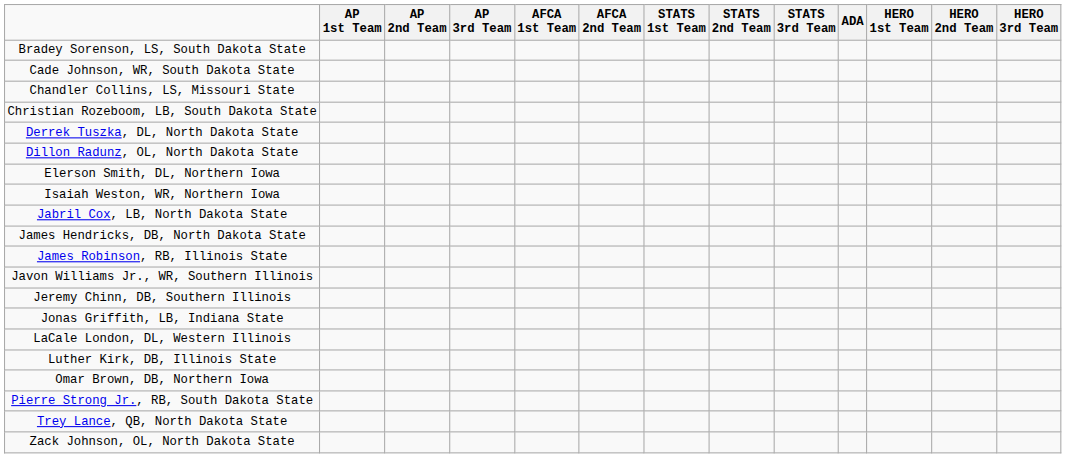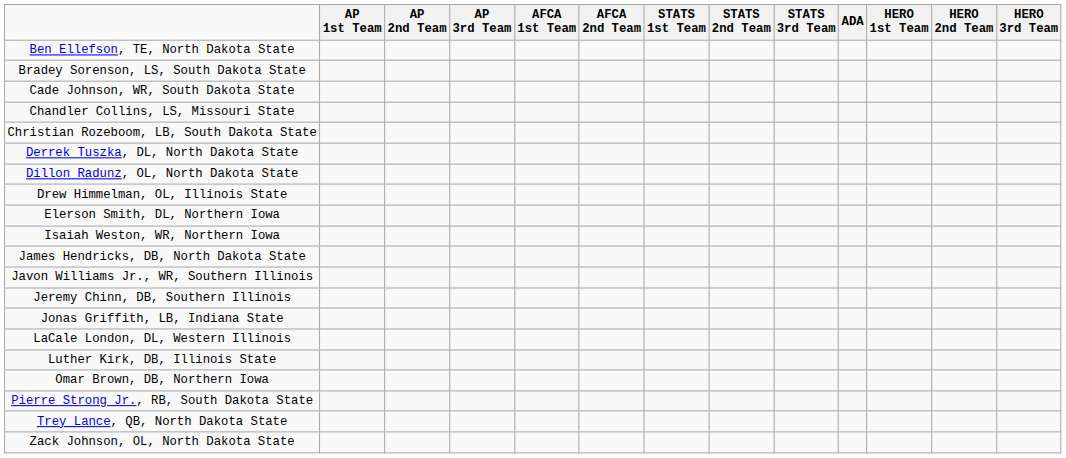+ row: Ben Ellefson, TE, North Dakota State
+ row: Drew Himmelman, OL, Illinois State
- row: Jabril Cox, LB, North Dakota State
- row: James Robinson, RB, Illinois State
